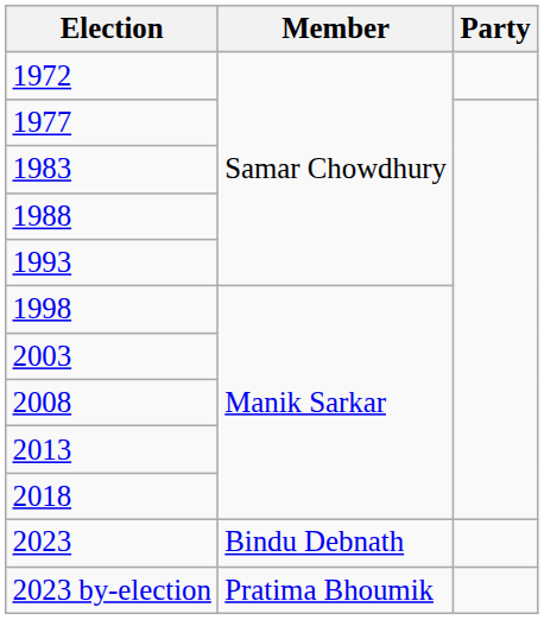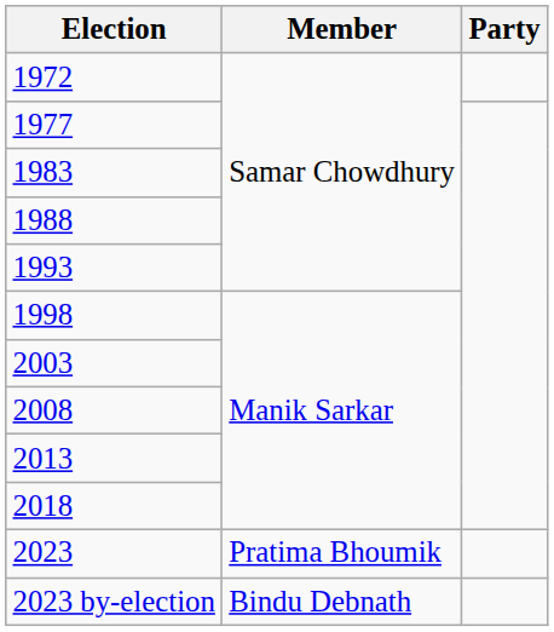2023 | Member: Bindu Debnath -> Pratima Bhoumik
2023 by-election | Member: Pratima Bhoumik -> Bindu Debnath
